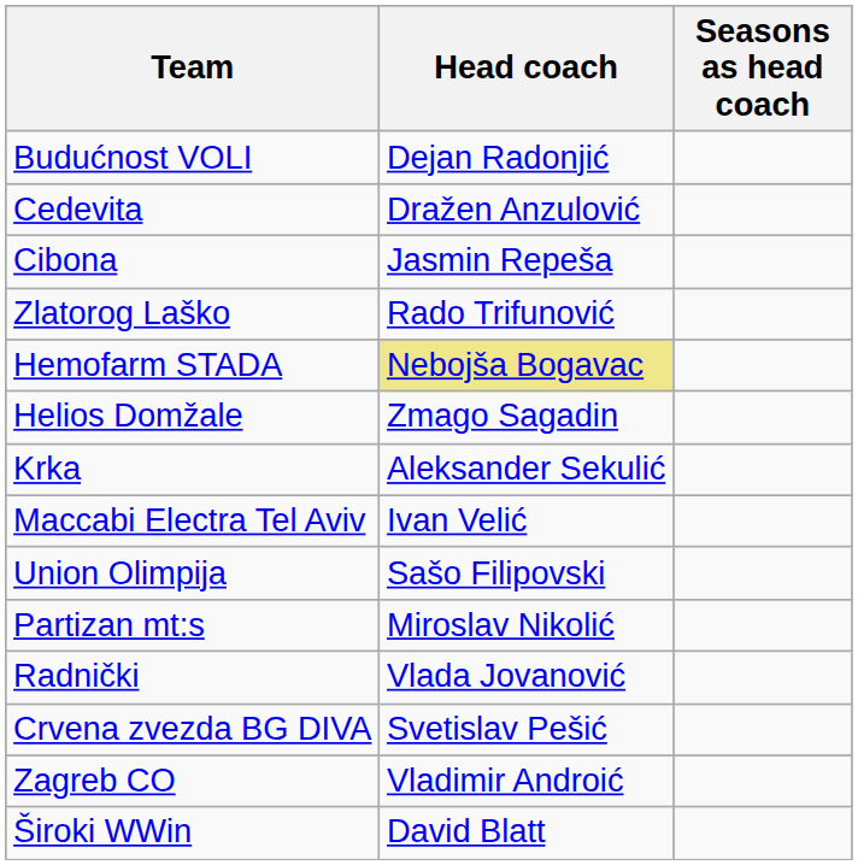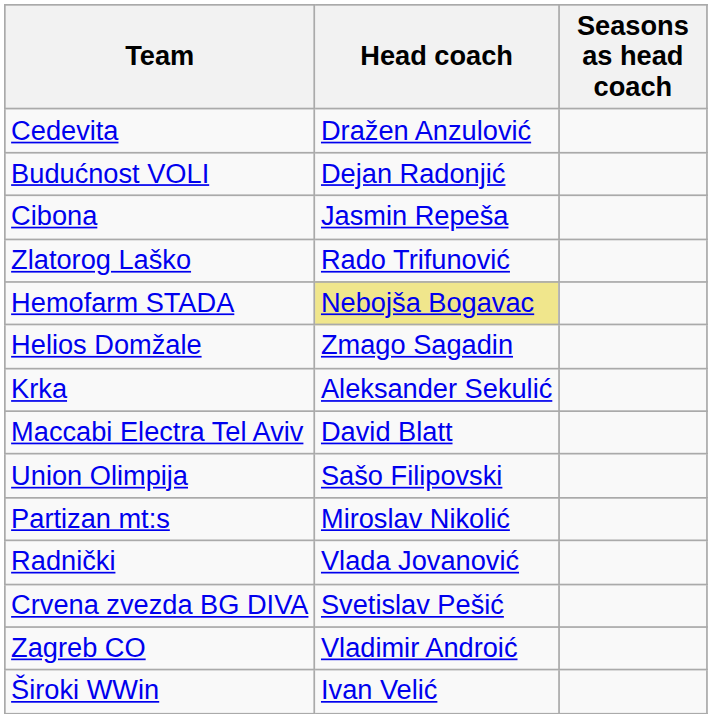rows swapped: Budućnost VOLI <-> Cedevita
Maccabi Electra Tel Aviv | Head coach: Ivan Velić -> David Blatt
Široki WWin | Head coach: David Blatt -> Ivan Velić
